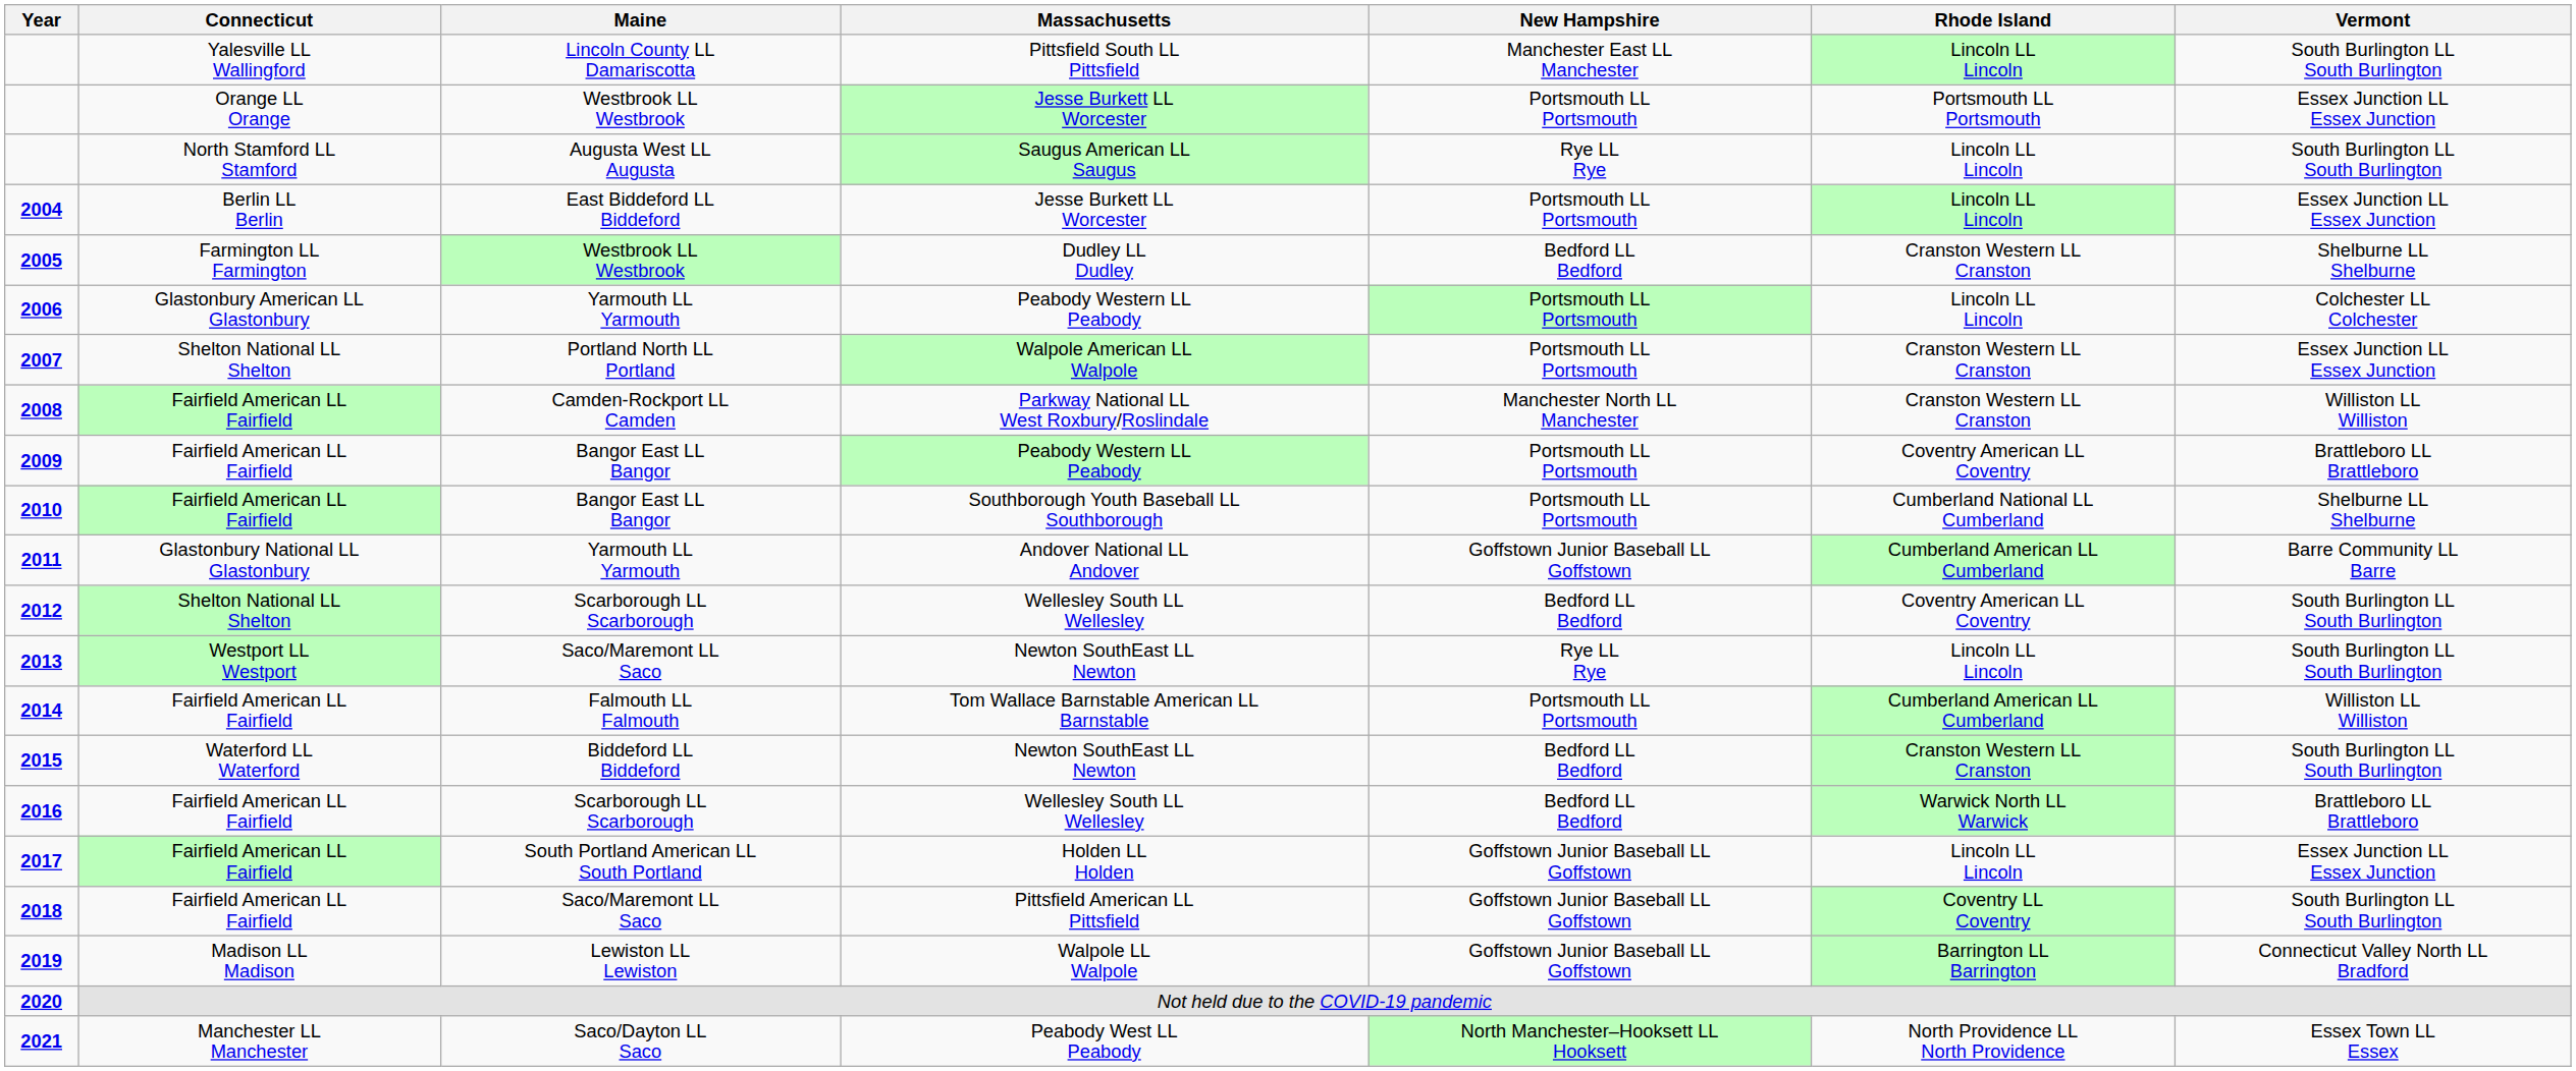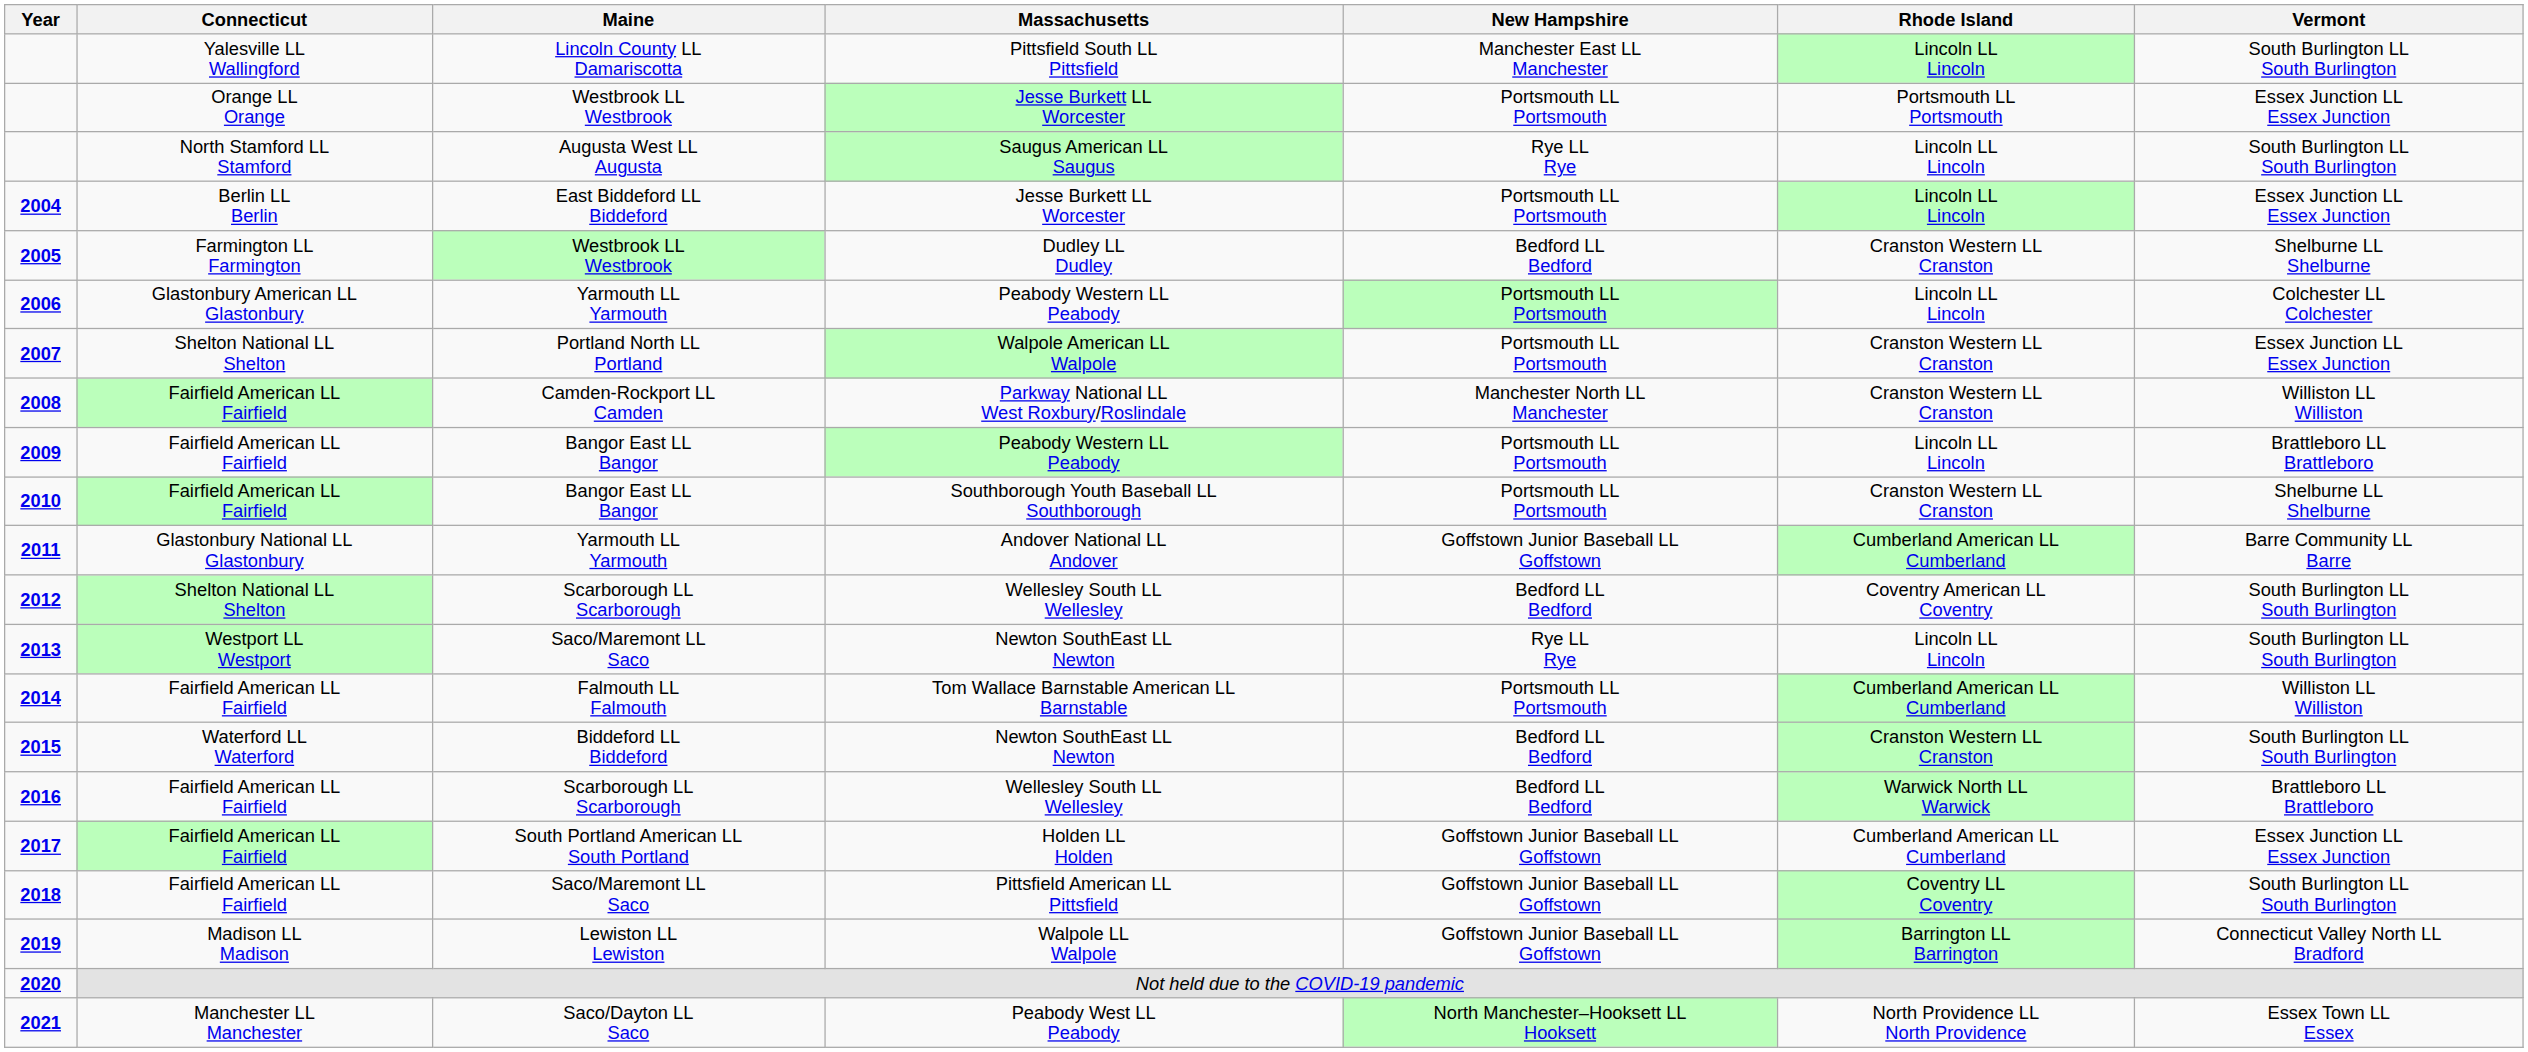2009 | Rhode Island: Coventry American LL Coventry -> Lincoln LL Lincoln
2010 | Rhode Island: Cumberland National LL Cumberland -> Cranston Western LL Cranston
2017 | Rhode Island: Lincoln LL Lincoln -> Cumberland American LL Cumberland
